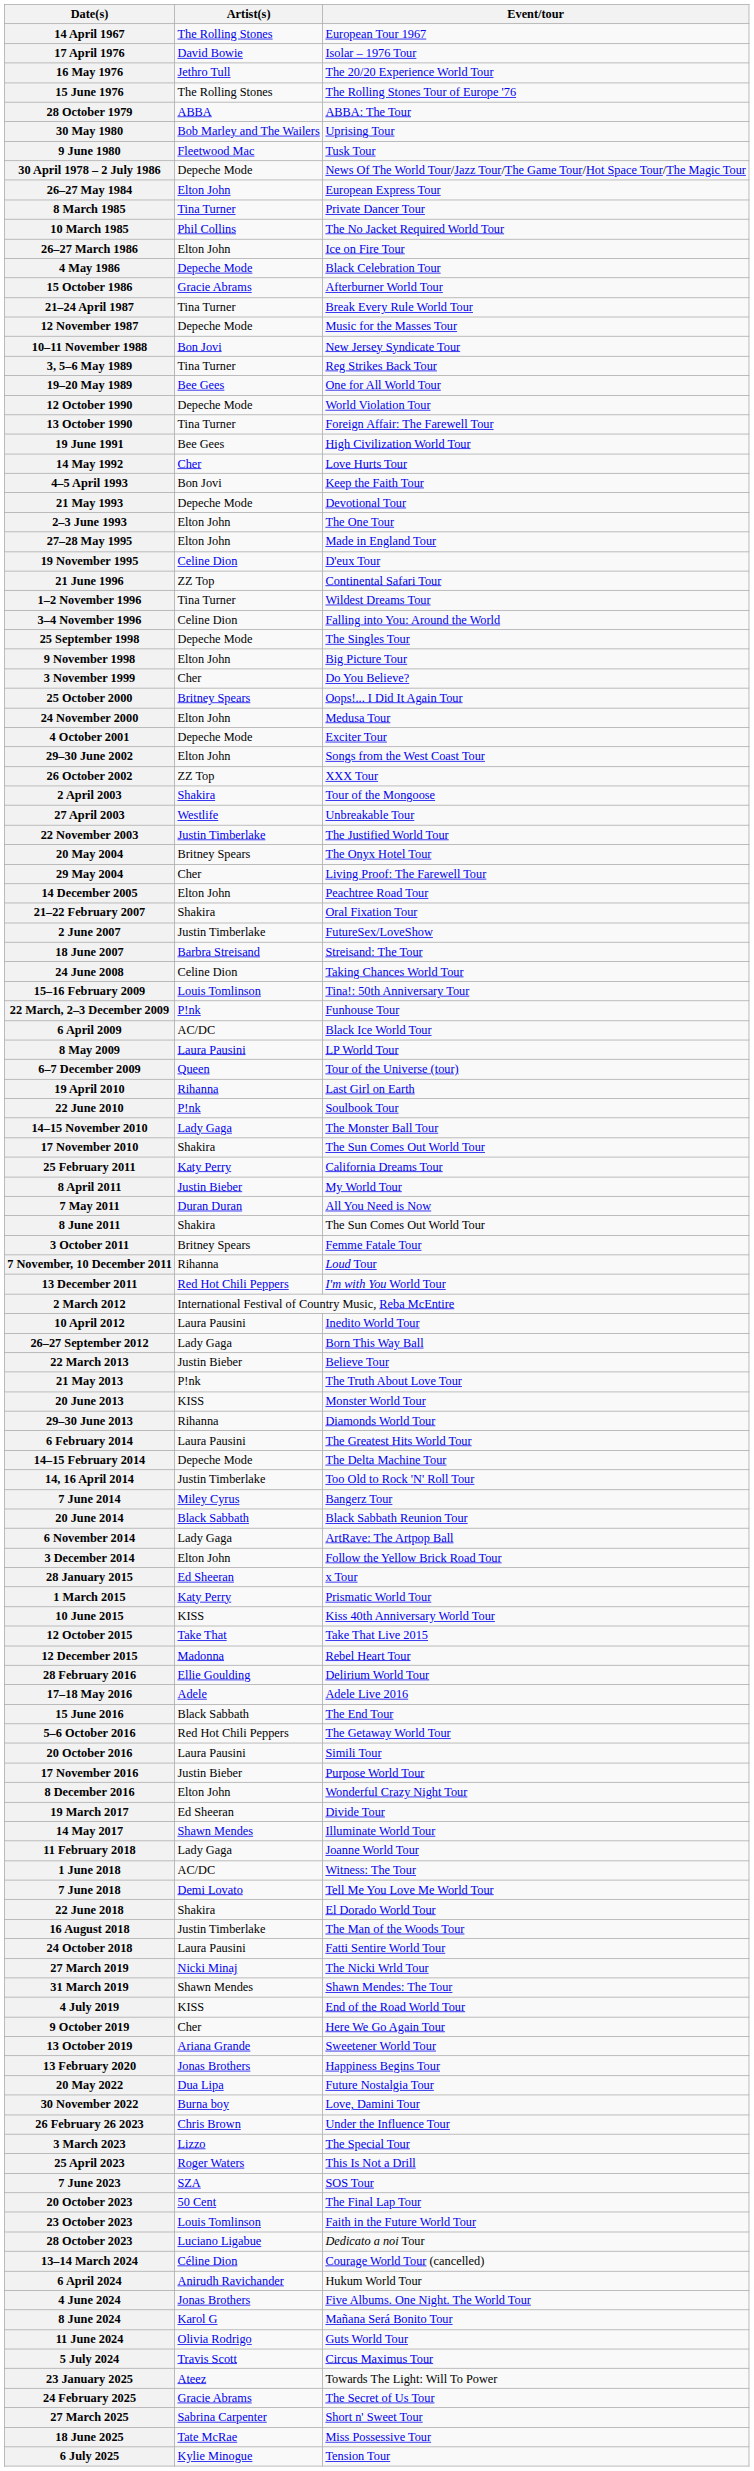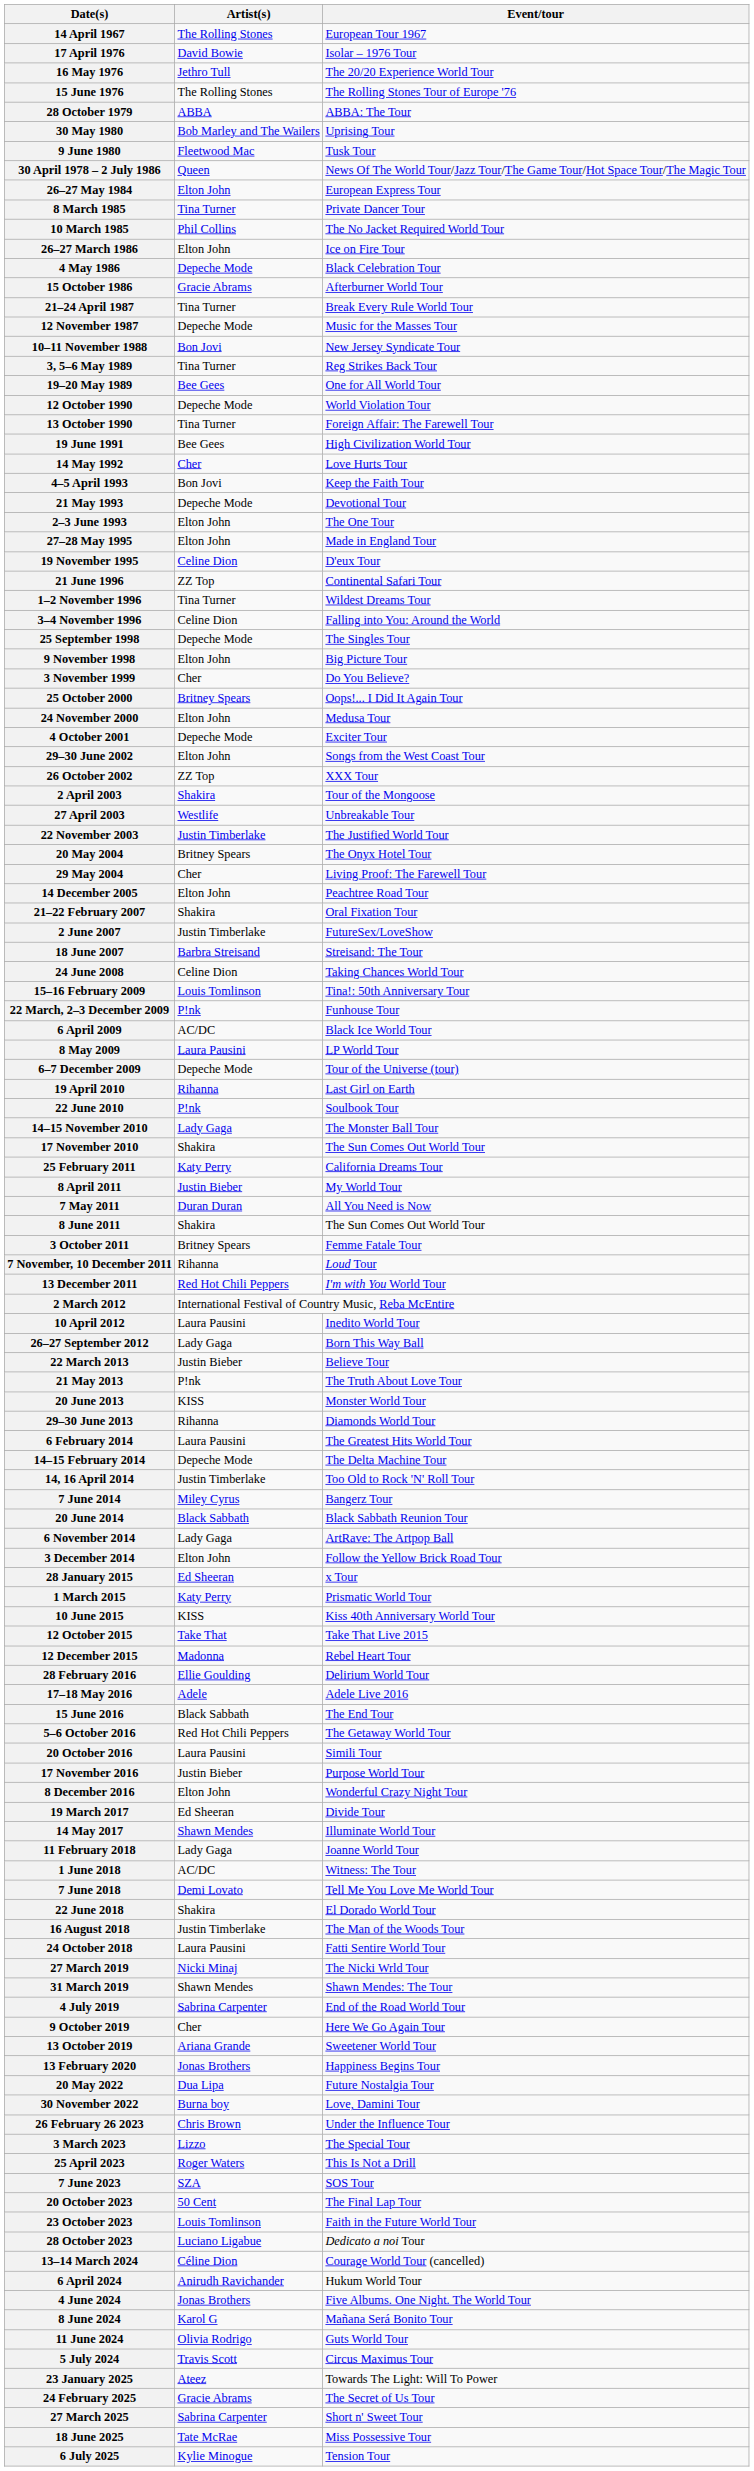30 April 1978 – 2 July 1986 | Artist(s): Depeche Mode -> Queen
6–7 December 2009 | Artist(s): Queen -> Depeche Mode
4 July 2019 | Artist(s): KISS -> Sabrina Carpenter
